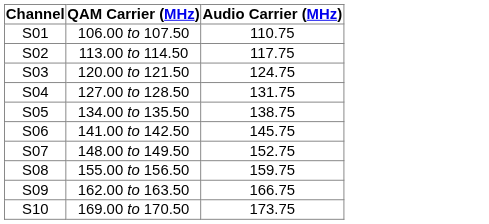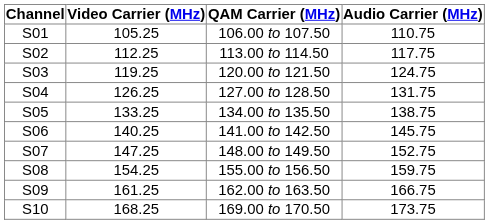+ column: Video Carrier (MHz) | 105.25 | 112.25 | 119.25 | 126.25 | 133.25 | 140.25 | 147.25 | 154.25 | 161.25 | 168.25
